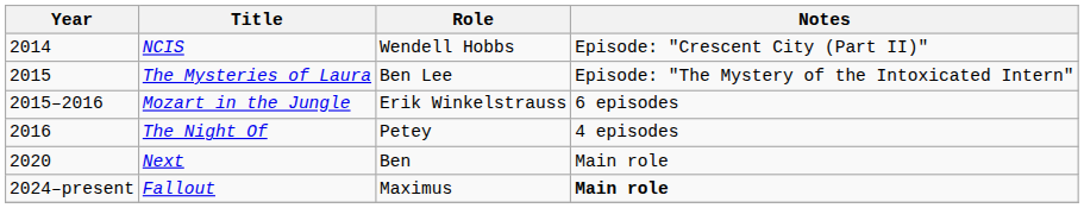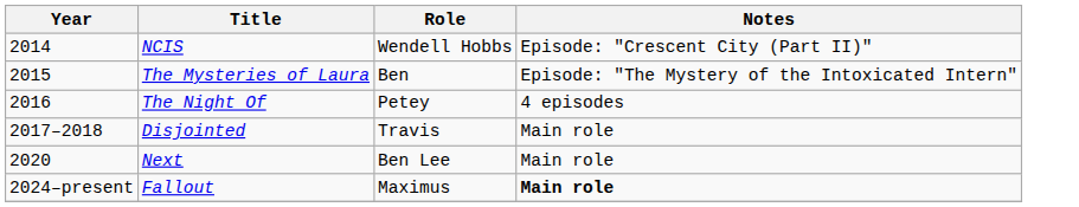The Mysteries of Laura | Role: Ben Lee -> Ben
- row: 2015–2016 | Mozart in the Jungle | Erik Winkelstrauss | 6 episodes
+ row: 2017–2018 | Disjointed | Travis | Main role
Next | Role: Ben -> Ben Lee
